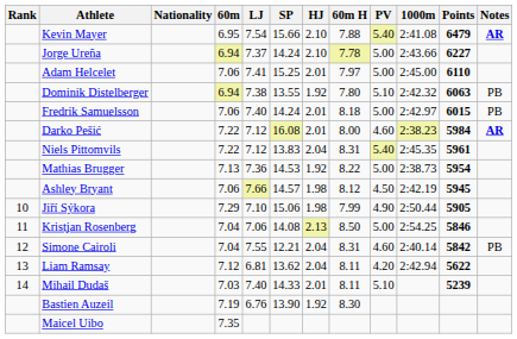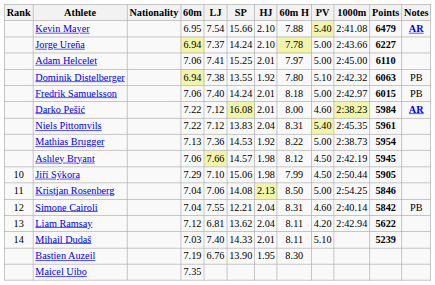Jiří Sýkora | PV: 4.90 -> 4.50
Bastien Auzeil | HJ: 1.92 -> 1.95
